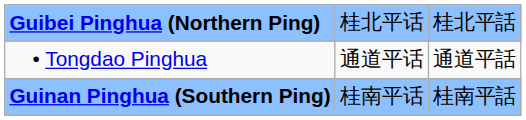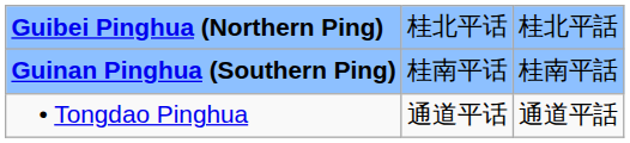rows swapped: • Tongdao Pinghua <-> Guinan Pinghua (Southern Ping)
